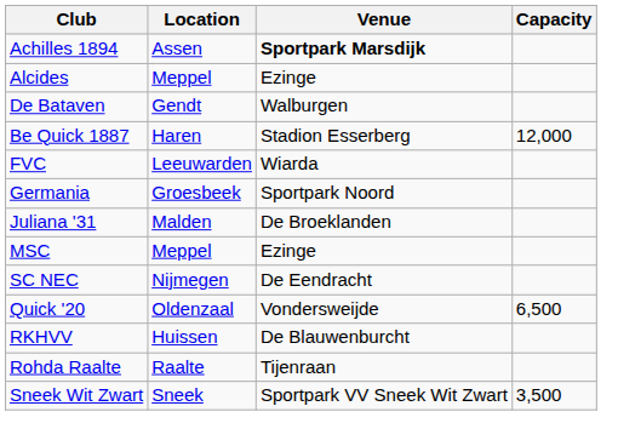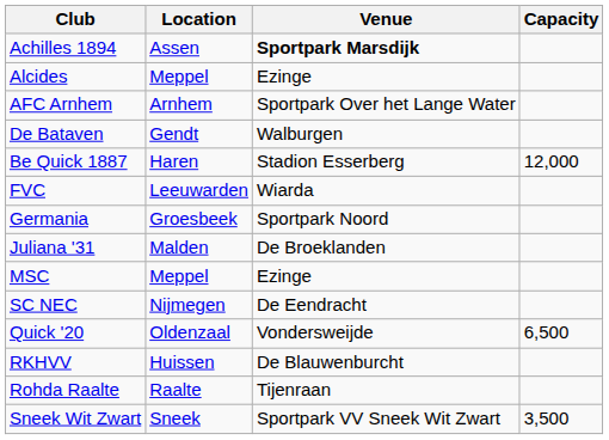+ row: AFC Arnhem | Arnhem | Sportpark Over het Lange Water
